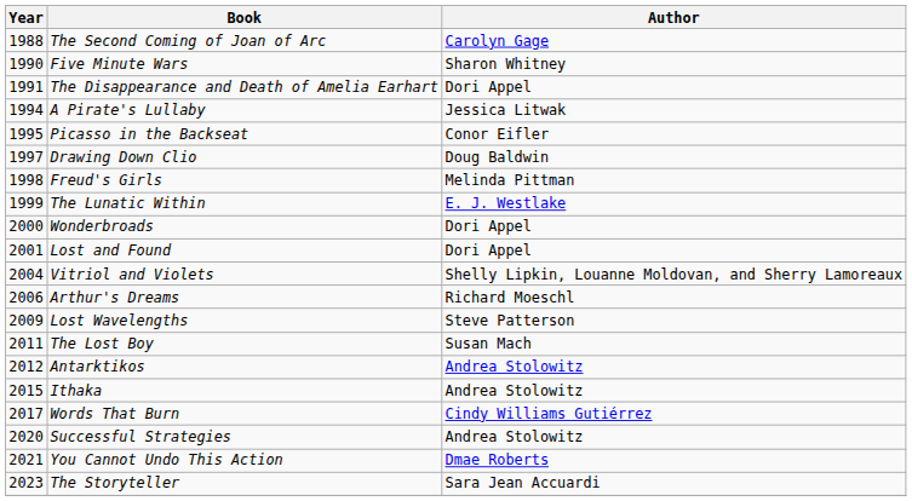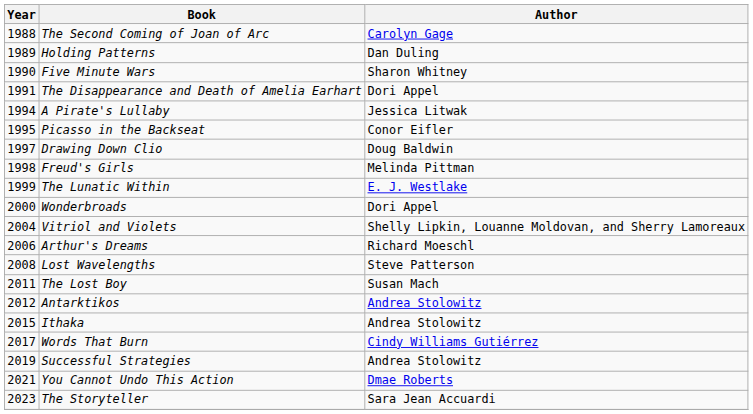+ row: 1989 | Holding Patterns | Dan Duling
- row: 2001 | Lost and Found | Dori Appel
Lost Wavelengths | Year: 2009 -> 2008
Successful Strategies | Year: 2020 -> 2019
